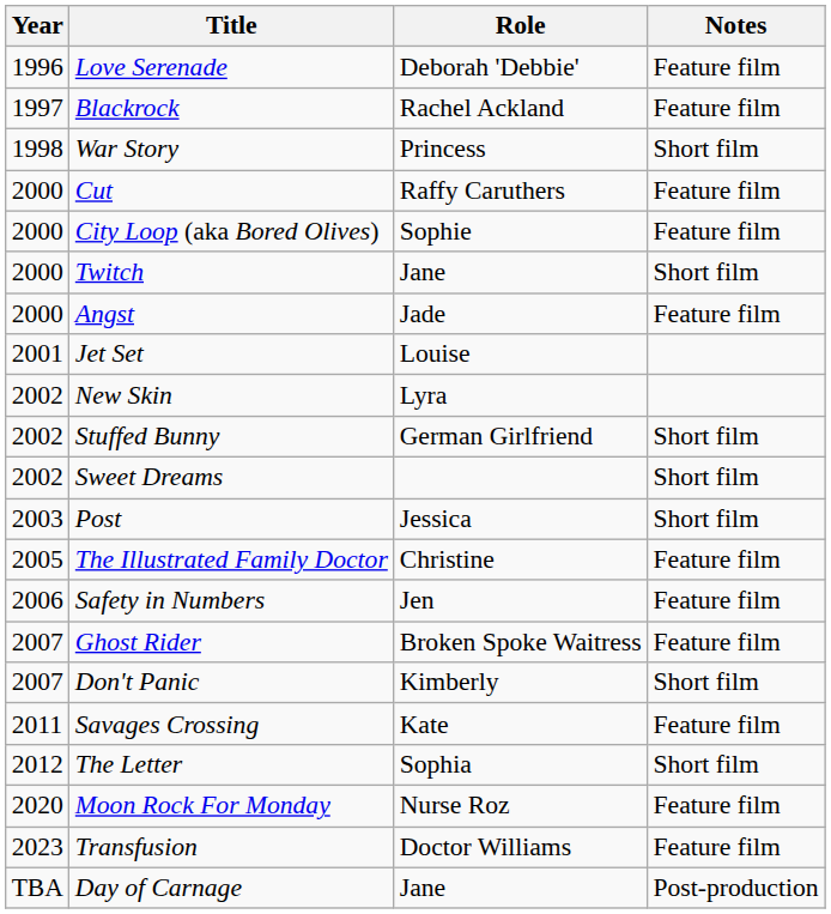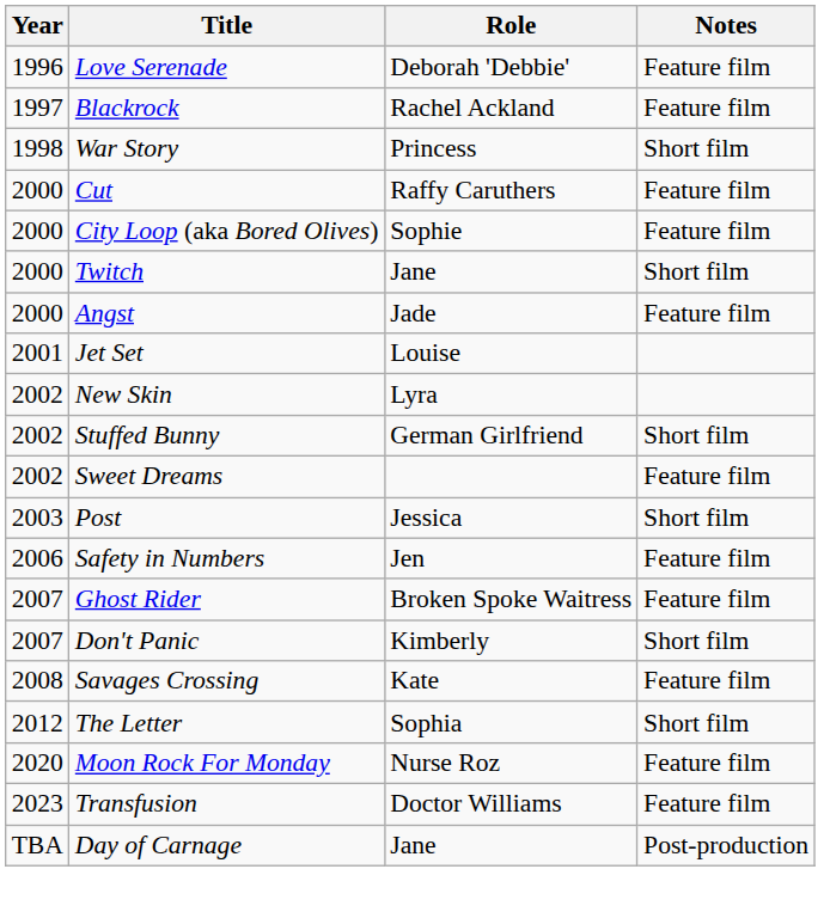Sweet Dreams | Notes: Short film -> Feature film
- row: 2005 | The Illustrated Family Doctor | Christine | Feature film
Savages Crossing | Year: 2011 -> 2008
